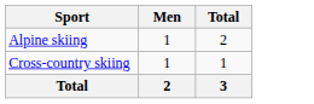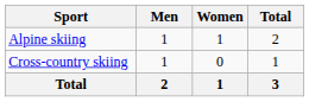+ column: Women | 1 | 0 | 1
